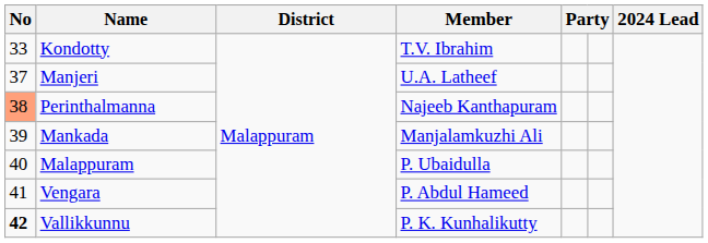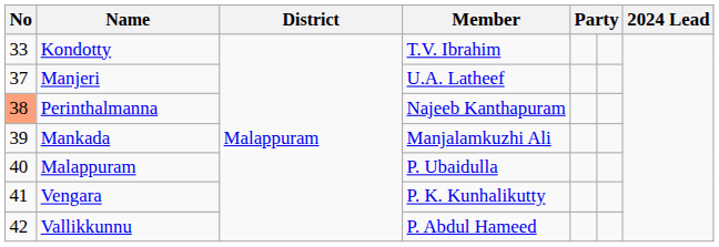Vengara | Member: P. Abdul Hameed -> P. K. Kunhalikutty
Vallikkunnu | No: bold -> normal
Vallikkunnu | Member: P. K. Kunhalikutty -> P. Abdul Hameed
